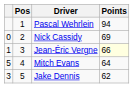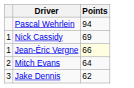- column: Pos | 1 | 2 | 3 | 4 | 5
Nick Cassidy | column 1: 0 -> 1
Mitch Evans | column 1: 5 -> 2
